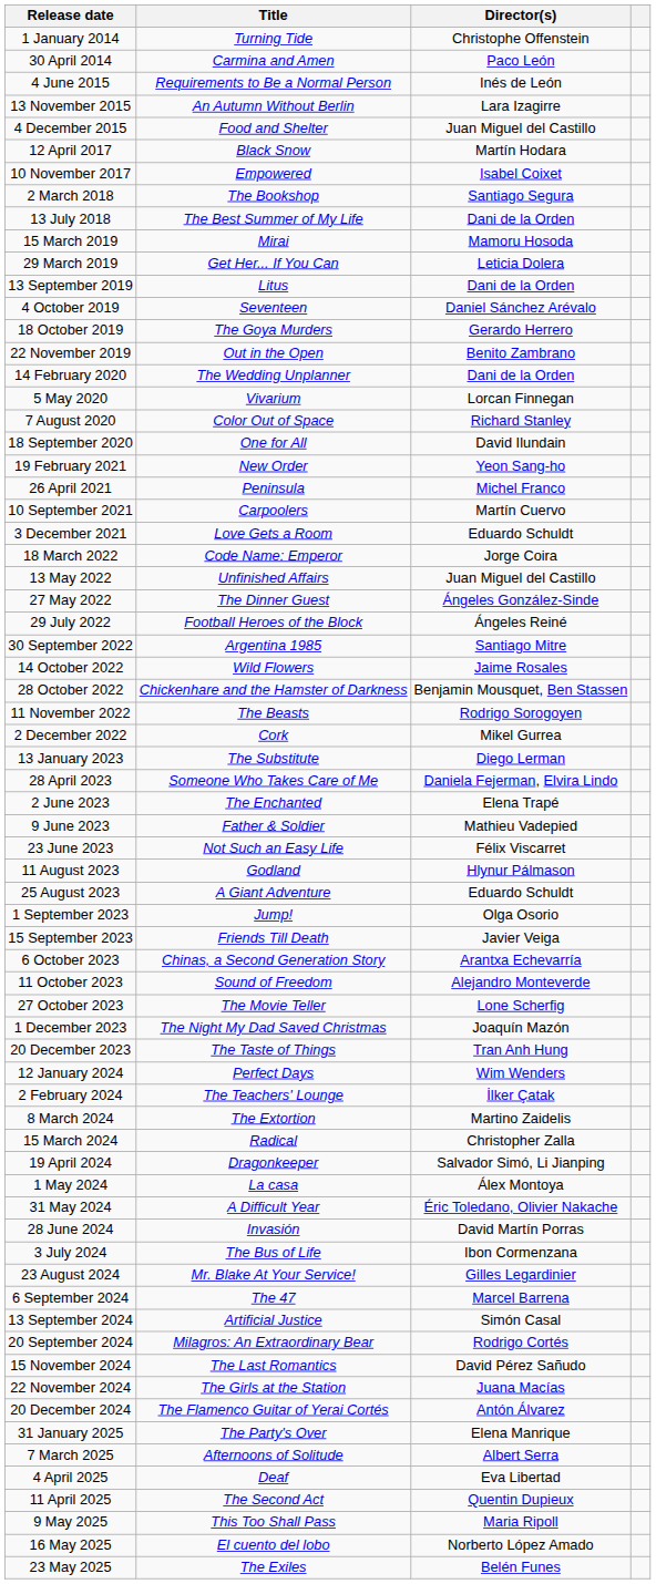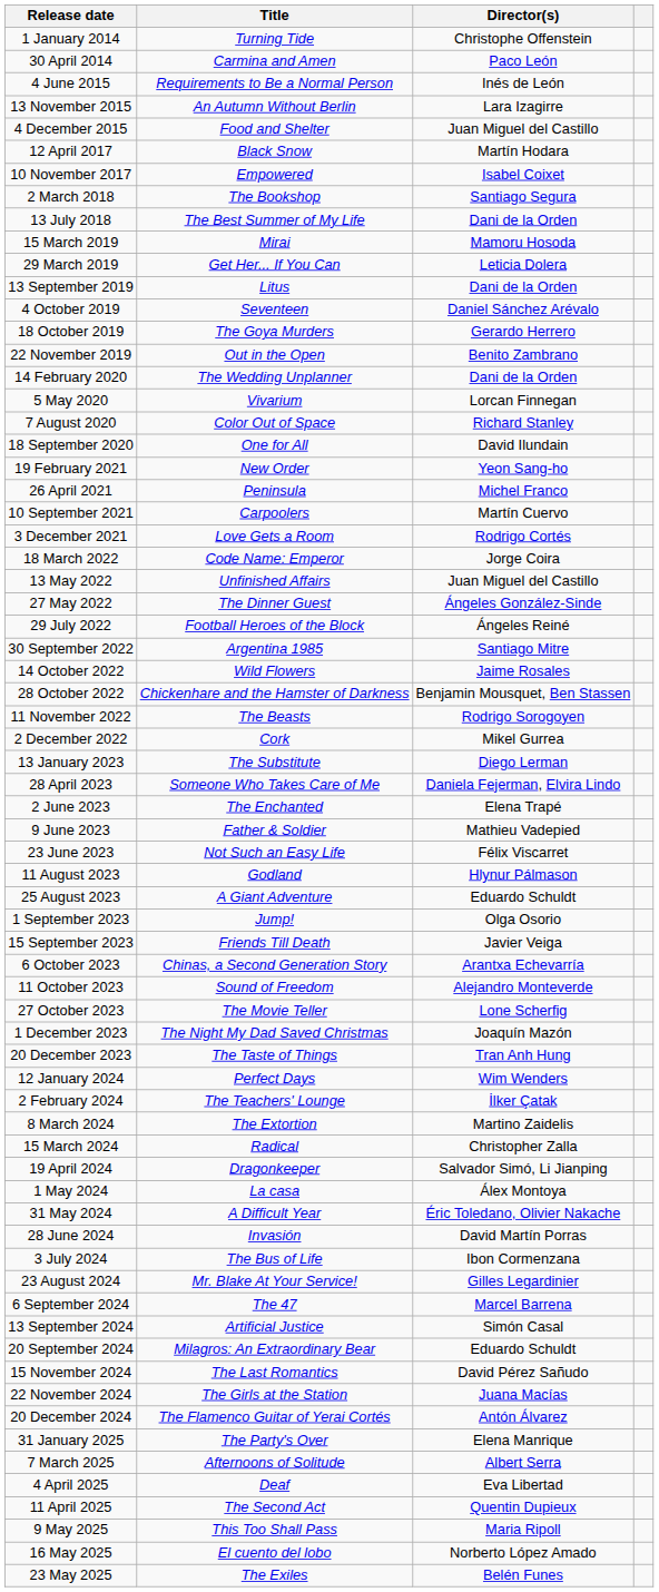3 December 2021 | Director(s): Eduardo Schuldt -> Rodrigo Cortés
20 September 2024 | Director(s): Rodrigo Cortés -> Eduardo Schuldt
